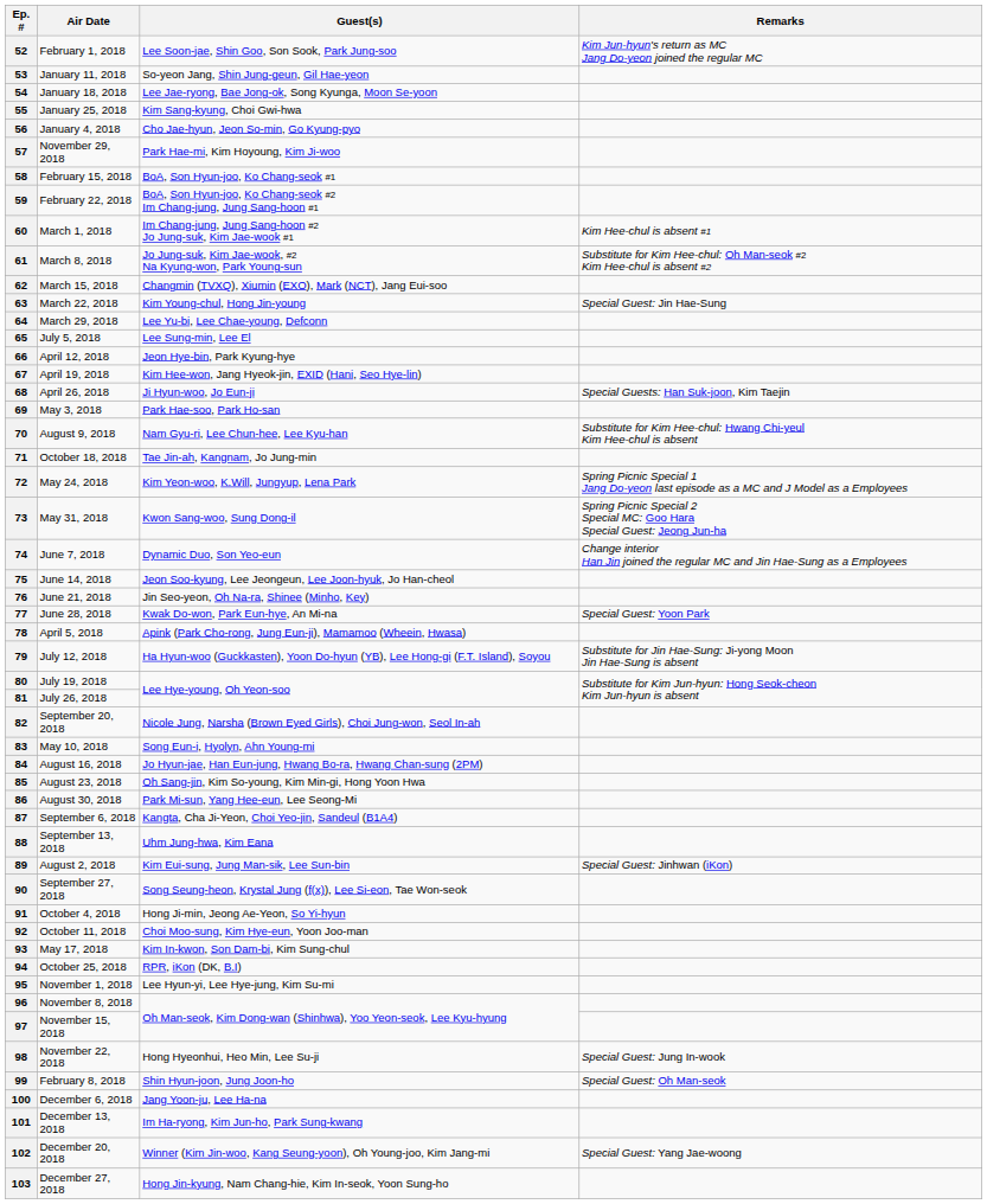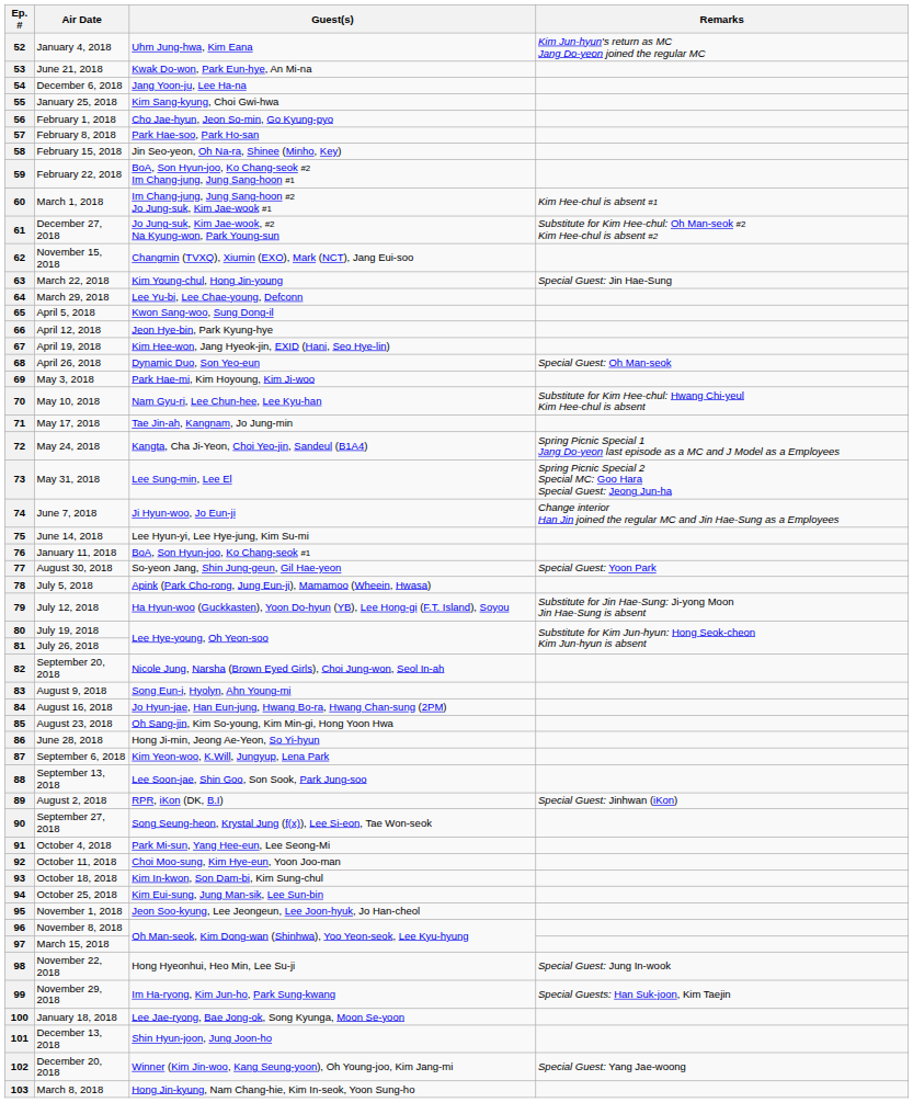52 | Air Date: February 1, 2018 -> January 4, 2018
52 | Guest(s): Lee Soon-jae, Shin Goo, Son Sook, Park Jung-soo -> Uhm Jung-hwa, Kim Eana
53 | Air Date: January 11, 2018 -> June 21, 2018
53 | Guest(s): So-yeon Jang, Shin Jung-geun, Gil Hae-yeon -> Kwak Do-won, Park Eun-hye, An Mi-na
54 | Air Date: January 18, 2018 -> December 6, 2018
54 | Guest(s): Lee Jae-ryong, Bae Jong-ok, Song Kyunga, Moon Se-yoon -> Jang Yoon-ju, Lee Ha-na
56 | Air Date: January 4, 2018 -> February 1, 2018
57 | Air Date: November 29, 2018 -> February 8, 2018
57 | Guest(s): Park Hae-mi, Kim Hoyoung, Kim Ji-woo -> Park Hae-soo, Park Ho-san
58 | Guest(s): BoA, Son Hyun-joo, Ko Chang-seok #1 -> Jin Seo-yeon, Oh Na-ra, Shinee (Minho, Key)
61 | Air Date: March 8, 2018 -> December 27, 2018
62 | Air Date: March 15, 2018 -> November 15, 2018
65 | Air Date: July 5, 2018 -> April 5, 2018
65 | Guest(s): Lee Sung-min, Lee El -> Kwon Sang-woo, Sung Dong-il
68 | Guest(s): Ji Hyun-woo, Jo Eun-ji -> Dynamic Duo, Son Yeo-eun
68 | Remarks: Special Guests: Han Suk-joon, Kim Taejin -> Special Guest: Oh Man-seok
69 | Guest(s): Park Hae-soo, Park Ho-san -> Park Hae-mi, Kim Hoyoung, Kim Ji-woo
70 | Air Date: August 9, 2018 -> May 10, 2018
71 | Air Date: October 18, 2018 -> May 17, 2018
72 | Guest(s): Kim Yeon-woo, K.Will, Jungyup, Lena Park -> Kangta, Cha Ji-Yeon, Choi Yeo-jin, Sandeul (B1A4)
73 | Guest(s): Kwon Sang-woo, Sung Dong-il -> Lee Sung-min, Lee El
74 | Guest(s): Dynamic Duo, Son Yeo-eun -> Ji Hyun-woo, Jo Eun-ji
75 | Guest(s): Jeon Soo-kyung, Lee Jeongeun, Lee Joon-hyuk, Jo Han-cheol -> Lee Hyun-yi, Lee Hye-jung, Kim Su-mi
76 | Air Date: June 21, 2018 -> January 11, 2018
76 | Guest(s): Jin Seo-yeon, Oh Na-ra, Shinee (Minho, Key) -> BoA, Son Hyun-joo, Ko Chang-seok #1
77 | Air Date: June 28, 2018 -> August 30, 2018
77 | Guest(s): Kwak Do-won, Park Eun-hye, An Mi-na -> So-yeon Jang, Shin Jung-geun, Gil Hae-yeon
78 | Air Date: April 5, 2018 -> July 5, 2018
83 | Air Date: May 10, 2018 -> August 9, 2018
86 | Air Date: August 30, 2018 -> June 28, 2018
86 | Guest(s): Park Mi-sun, Yang Hee-eun, Lee Seong-Mi -> Hong Ji-min, Jeong Ae-Yeon, So Yi-hyun
87 | Guest(s): Kangta, Cha Ji-Yeon, Choi Yeo-jin, Sandeul (B1A4) -> Kim Yeon-woo, K.Will, Jungyup, Lena Park
88 | Guest(s): Uhm Jung-hwa, Kim Eana -> Lee Soon-jae, Shin Goo, Son Sook, Park Jung-soo
89 | Guest(s): Kim Eui-sung, Jung Man-sik, Lee Sun-bin -> RPR, iKon (DK, B.I)
91 | Guest(s): Hong Ji-min, Jeong Ae-Yeon, So Yi-hyun -> Park Mi-sun, Yang Hee-eun, Lee Seong-Mi
93 | Air Date: May 17, 2018 -> October 18, 2018
94 | Guest(s): RPR, iKon (DK, B.I) -> Kim Eui-sung, Jung Man-sik, Lee Sun-bin
95 | Guest(s): Lee Hyun-yi, Lee Hye-jung, Kim Su-mi -> Jeon Soo-kyung, Lee Jeongeun, Lee Joon-hyuk, Jo Han-cheol
97 | Air Date: November 15, 2018 -> March 15, 2018
99 | Air Date: February 8, 2018 -> November 29, 2018
99 | Guest(s): Shin Hyun-joon, Jung Joon-ho -> Im Ha-ryong, Kim Jun-ho, Park Sung-kwang
99 | Remarks: Special Guest: Oh Man-seok -> Special Guests: Han Suk-joon, Kim Taejin
100 | Air Date: December 6, 2018 -> January 18, 2018
100 | Guest(s): Jang Yoon-ju, Lee Ha-na -> Lee Jae-ryong, Bae Jong-ok, Song Kyunga, Moon Se-yoon
101 | Guest(s): Im Ha-ryong, Kim Jun-ho, Park Sung-kwang -> Shin Hyun-joon, Jung Joon-ho
103 | Air Date: December 27, 2018 -> March 8, 2018
